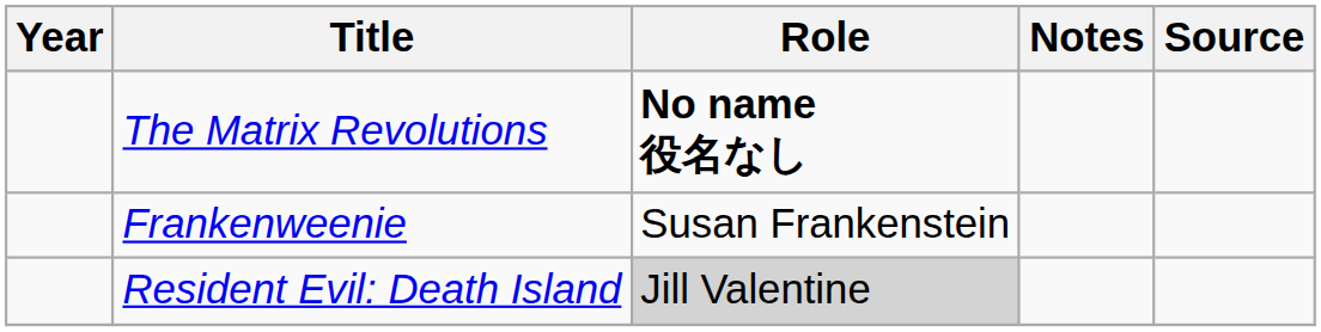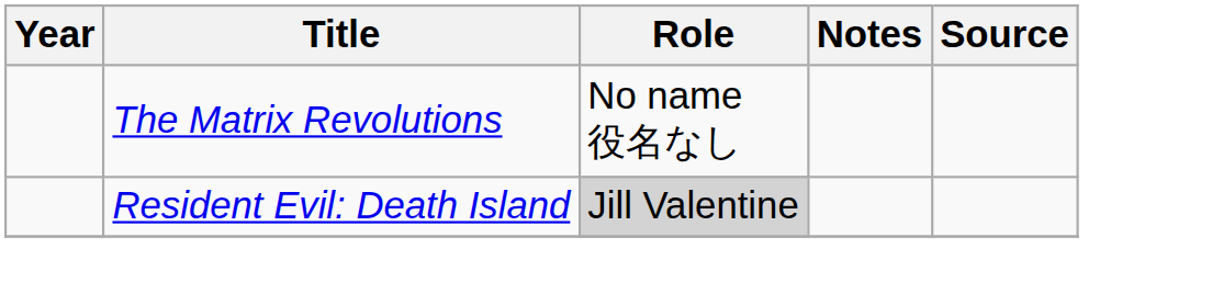The Matrix Revolutions | Role: bold -> normal
- row: Frankenweenie | Susan Frankenstein
